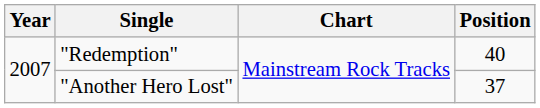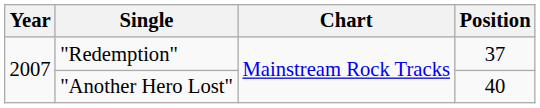"Redemption" | Position: 40 -> 37
"Another Hero Lost" | Position: 37 -> 40
